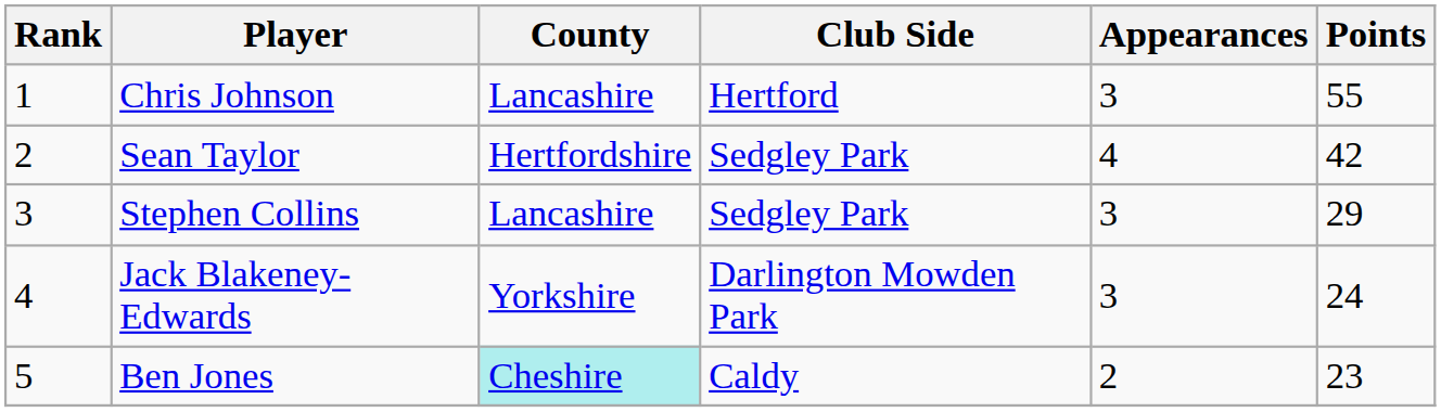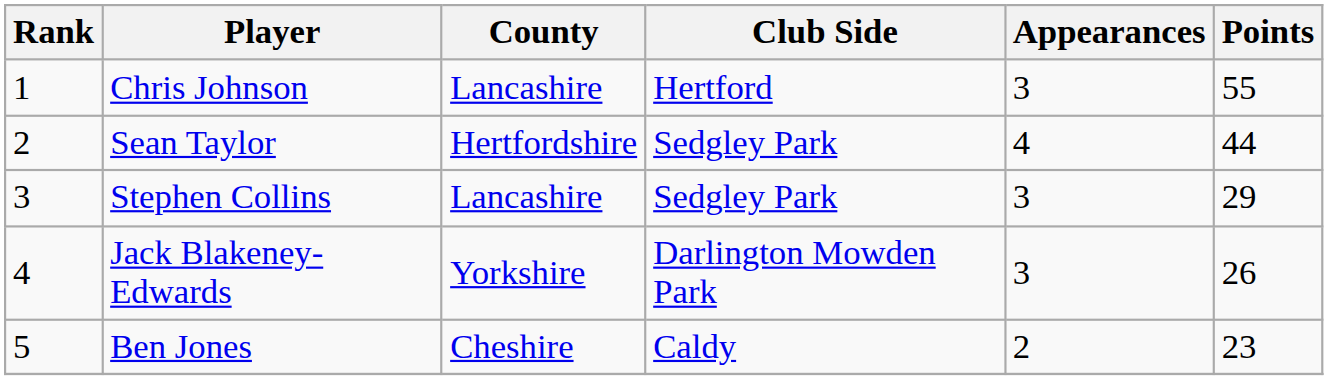Sean Taylor | Points: 42 -> 44
Jack Blakeney-Edwards | Points: 24 -> 26
Ben Jones | County: paleturquoise background -> no background
